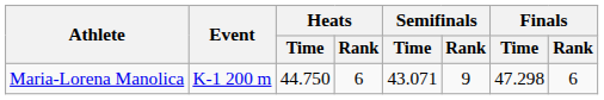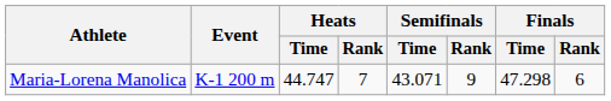Maria-Lorena Manolica | Heats / Time: 44.750 -> 44.747
Maria-Lorena Manolica | Heats / Rank: 6 -> 7
